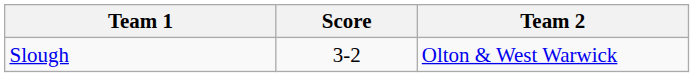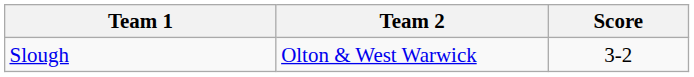columns swapped: Team 2 <-> Score
